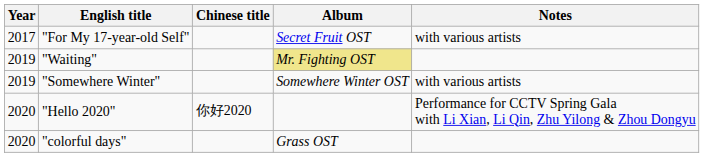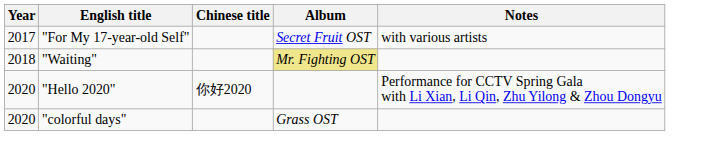"Waiting" | Year: 2019 -> 2018
- row: 2019 | "Somewhere Winter" | Somewhere Winter OST | with various artists
